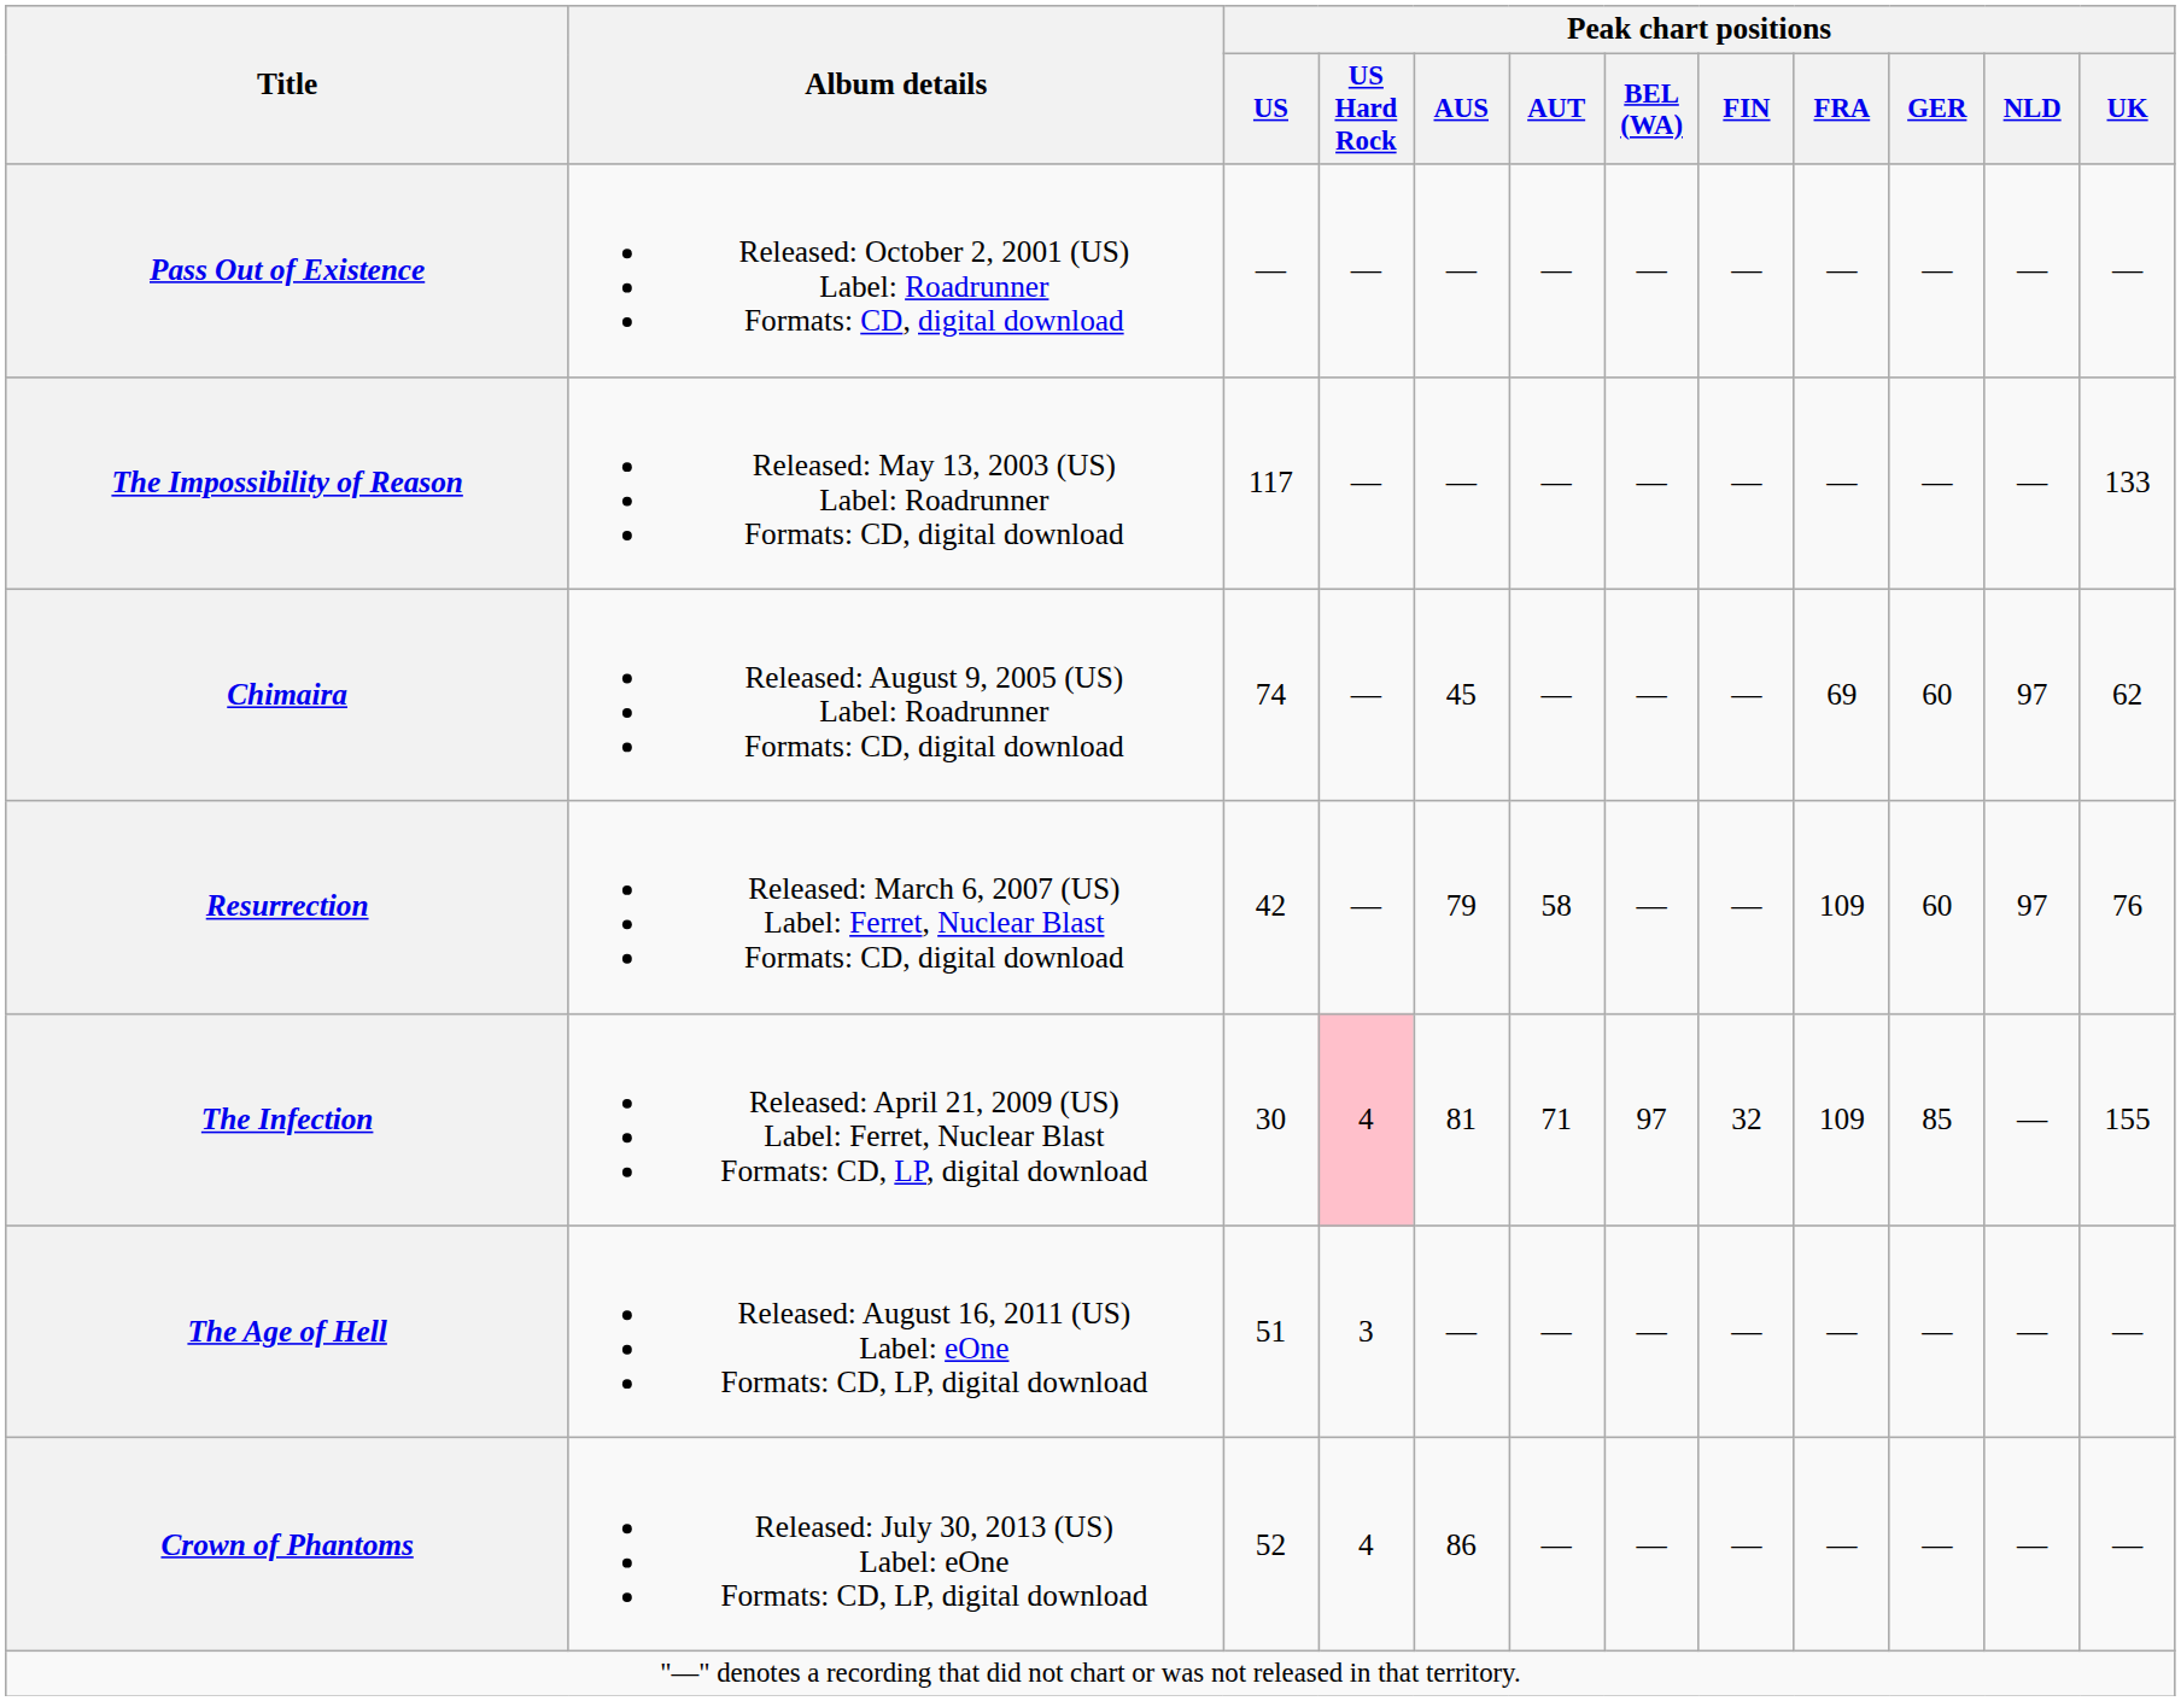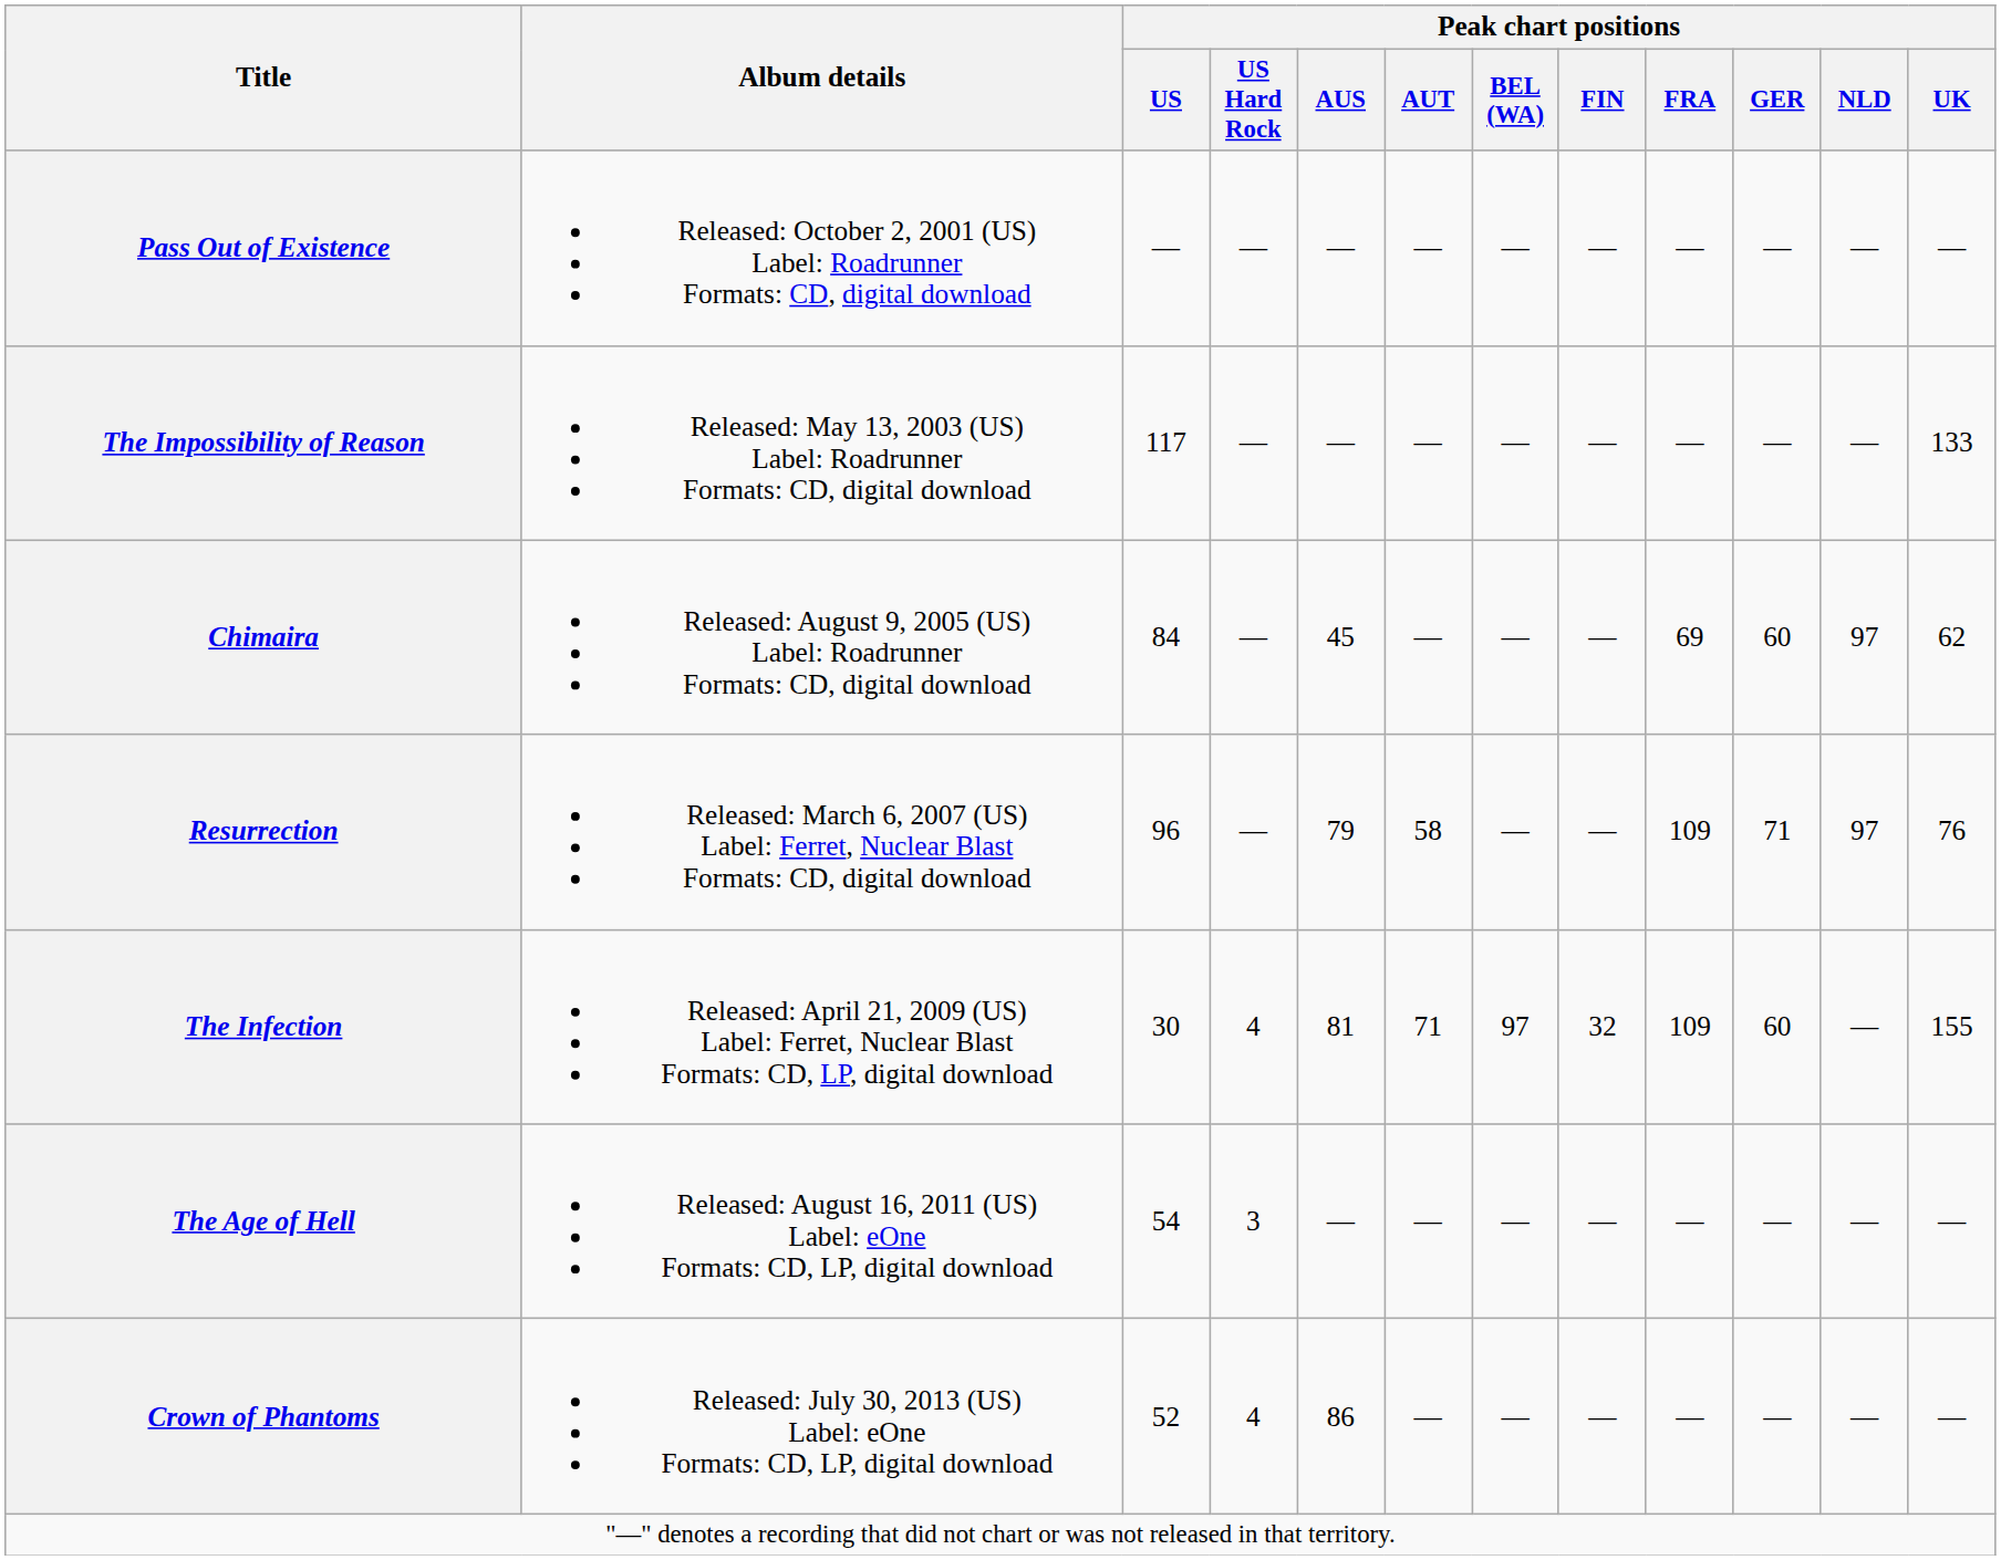Chimaira | Peak chart positions / US: 74 -> 84
Resurrection | Peak chart positions / US: 42 -> 96
Resurrection | Peak chart positions / GER: 60 -> 71
The Infection | Peak chart positions / US Hard Rock: pink background -> no background
The Infection | Peak chart positions / GER: 85 -> 60
The Age of Hell | Peak chart positions / US: 51 -> 54
